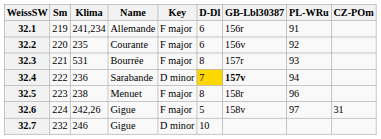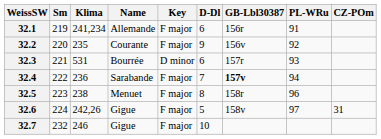32.2 | D-Dl: 6 -> 9
32.3 | Key: F major -> D minor
32.3 | D-Dl: 8 -> 6
32.4 | Key: D minor -> F major
32.4 | D-Dl: gold background -> no background
32.7 | Key: D minor -> F major
